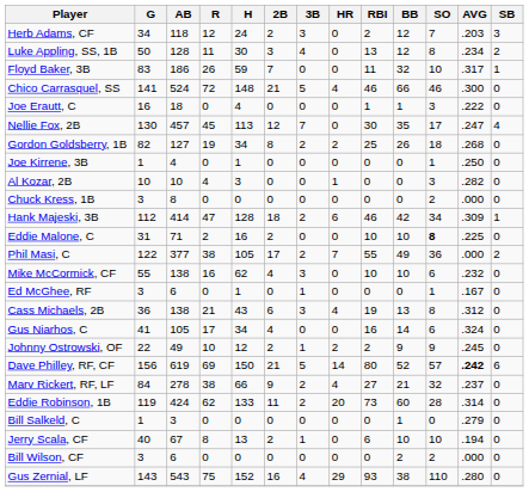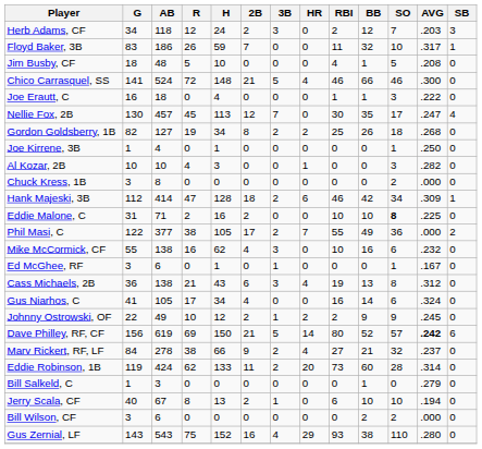- row: Luke Appling, SS, 1B | 50 | 128 | 11 | 30 | 3 | 4 | 0 | 13 | 12 | 8 | .234 | 2
+ row: Jim Busby, CF | 18 | 48 | 5 | 10 | 0 | 0 | 0 | 4 | 1 | 5 | .208 | 0
Mike McCormick, CF | BB: 10 -> 16
